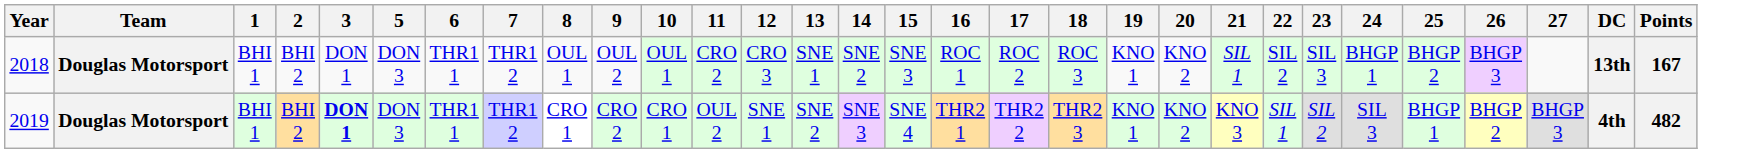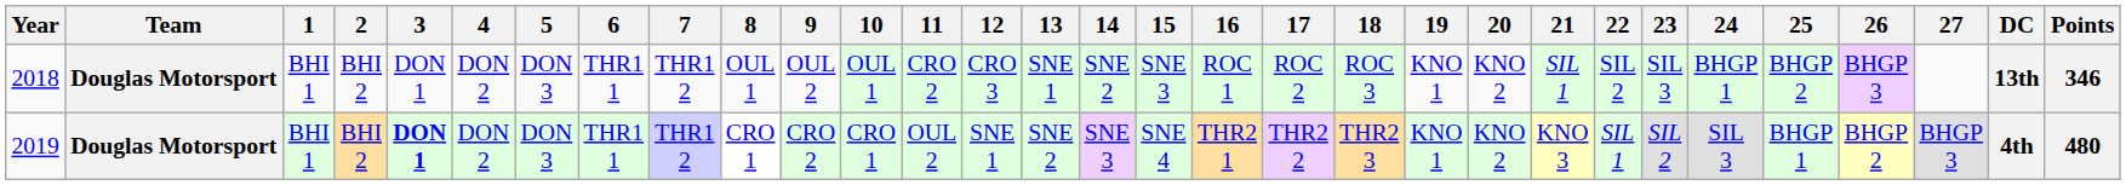+ column: 4 | DON 2 | DON 2
2018 | Points: 167 -> 346
2019 | Points: 482 -> 480
